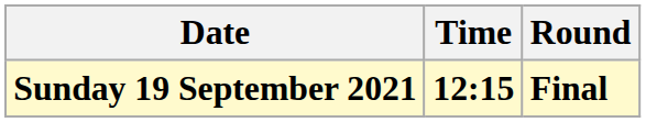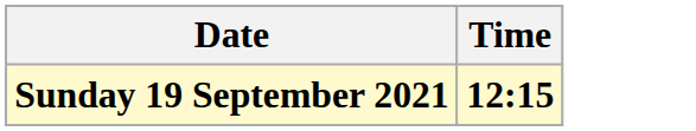- column: Round | Final
